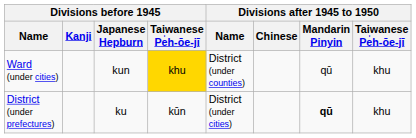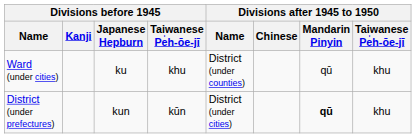Ward (under cities) | Divisions before 1945 / Japanese Hepburn: kun -> ku
Ward (under cities) | Divisions before 1945 / Taiwanese Pe̍h-ōe-jī: gold background -> no background
District (under prefectures) | Divisions before 1945 / Japanese Hepburn: ku -> kun
